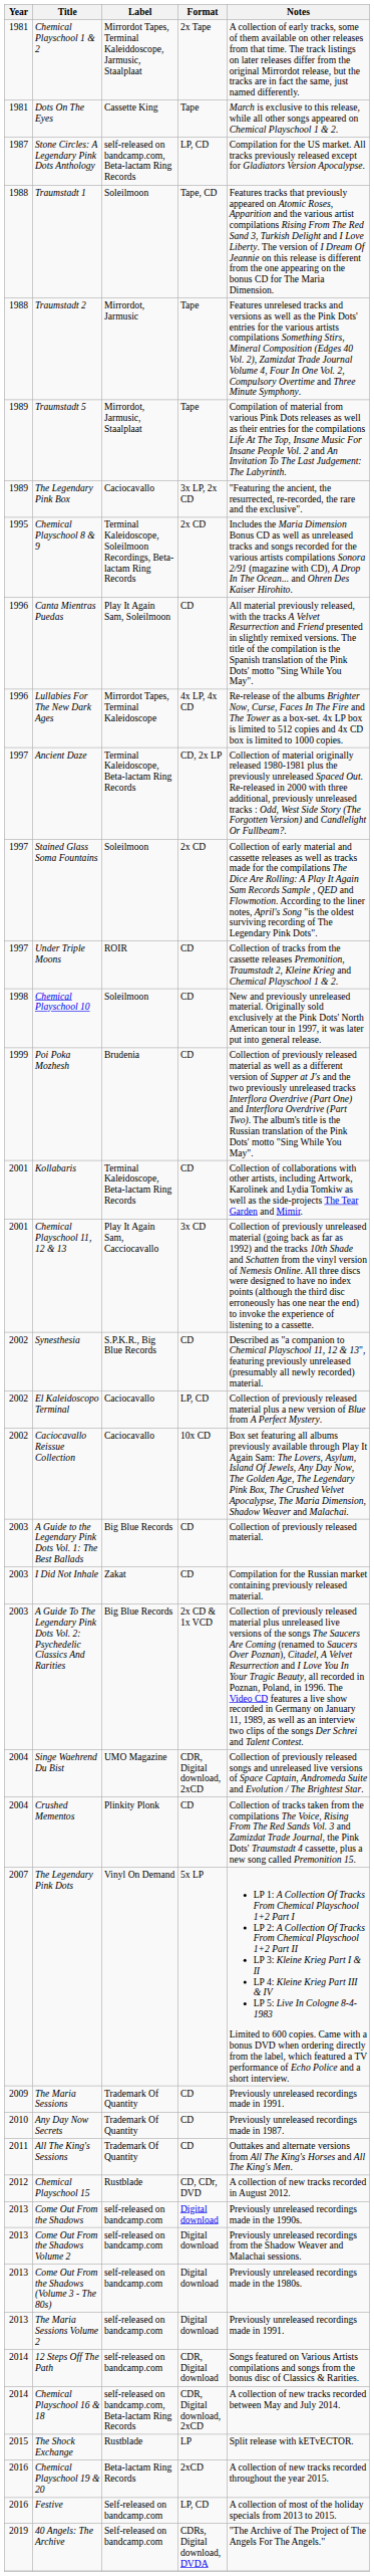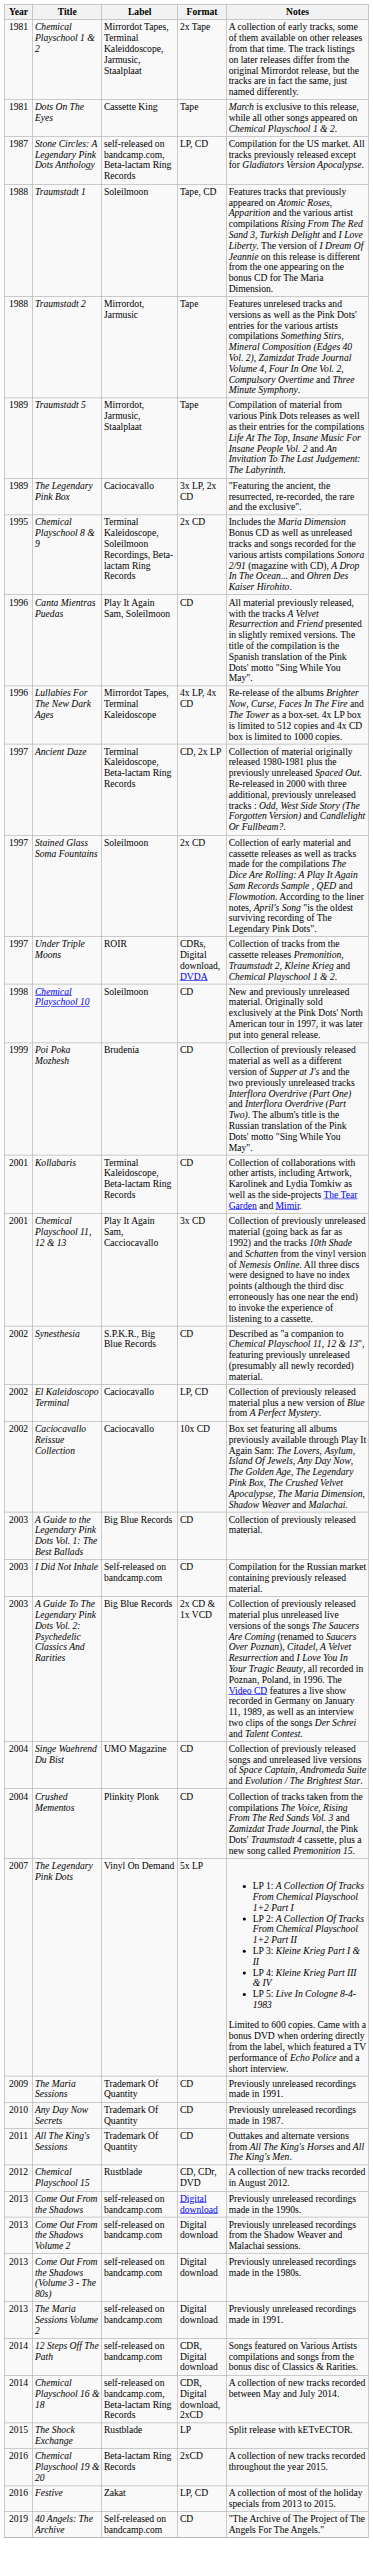Under Triple Moons | Format: CD -> CDRs, Digital download, DVDA
I Did Not Inhale | Label: Zakat -> Self-released on bandcamp.com
Singe Waehrend Du Bist | Format: CDR, Digital download, 2xCD -> CD
Festive | Label: Self-released on bandcamp.com -> Zakat
40 Angels: The Archive | Format: CDRs, Digital download, DVDA -> CD
